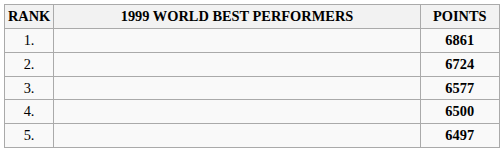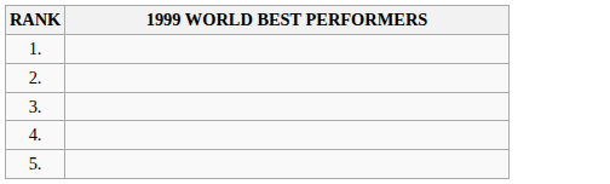- column: POINTS | 6861 | 6724 | 6577 | 6500 | 6497
